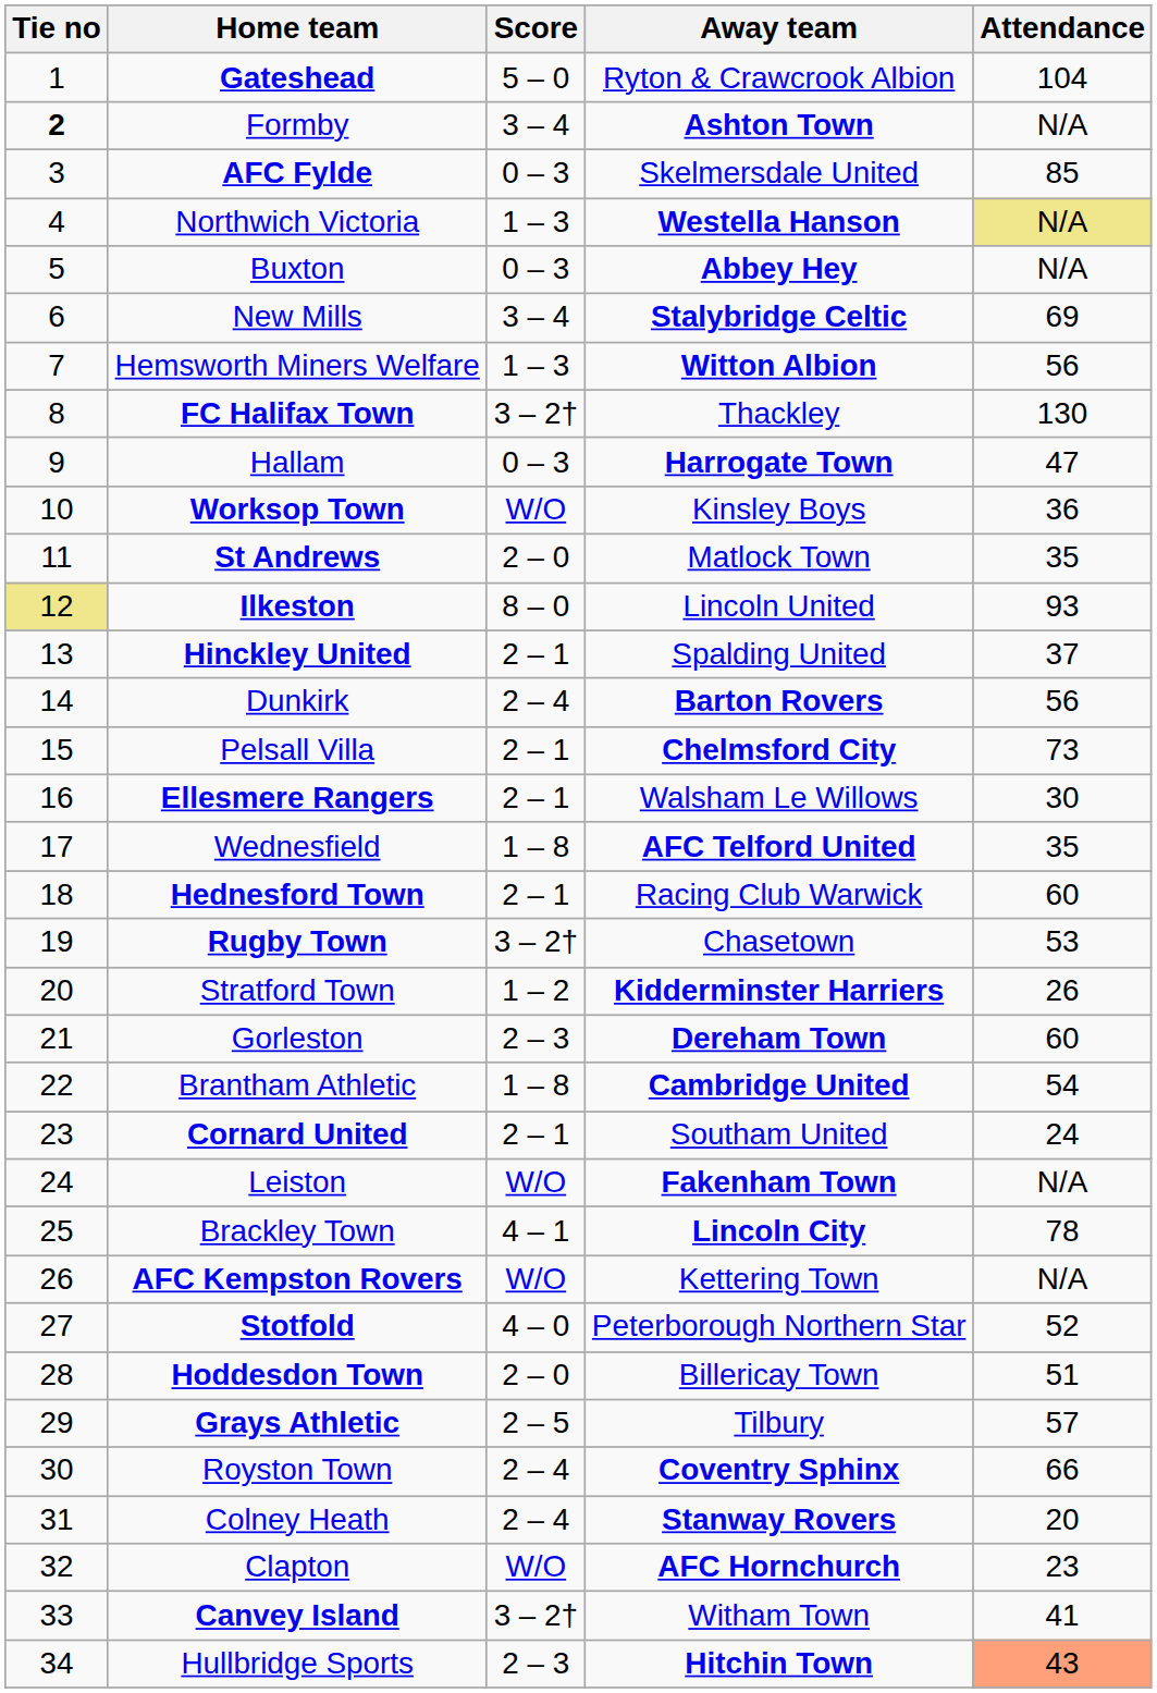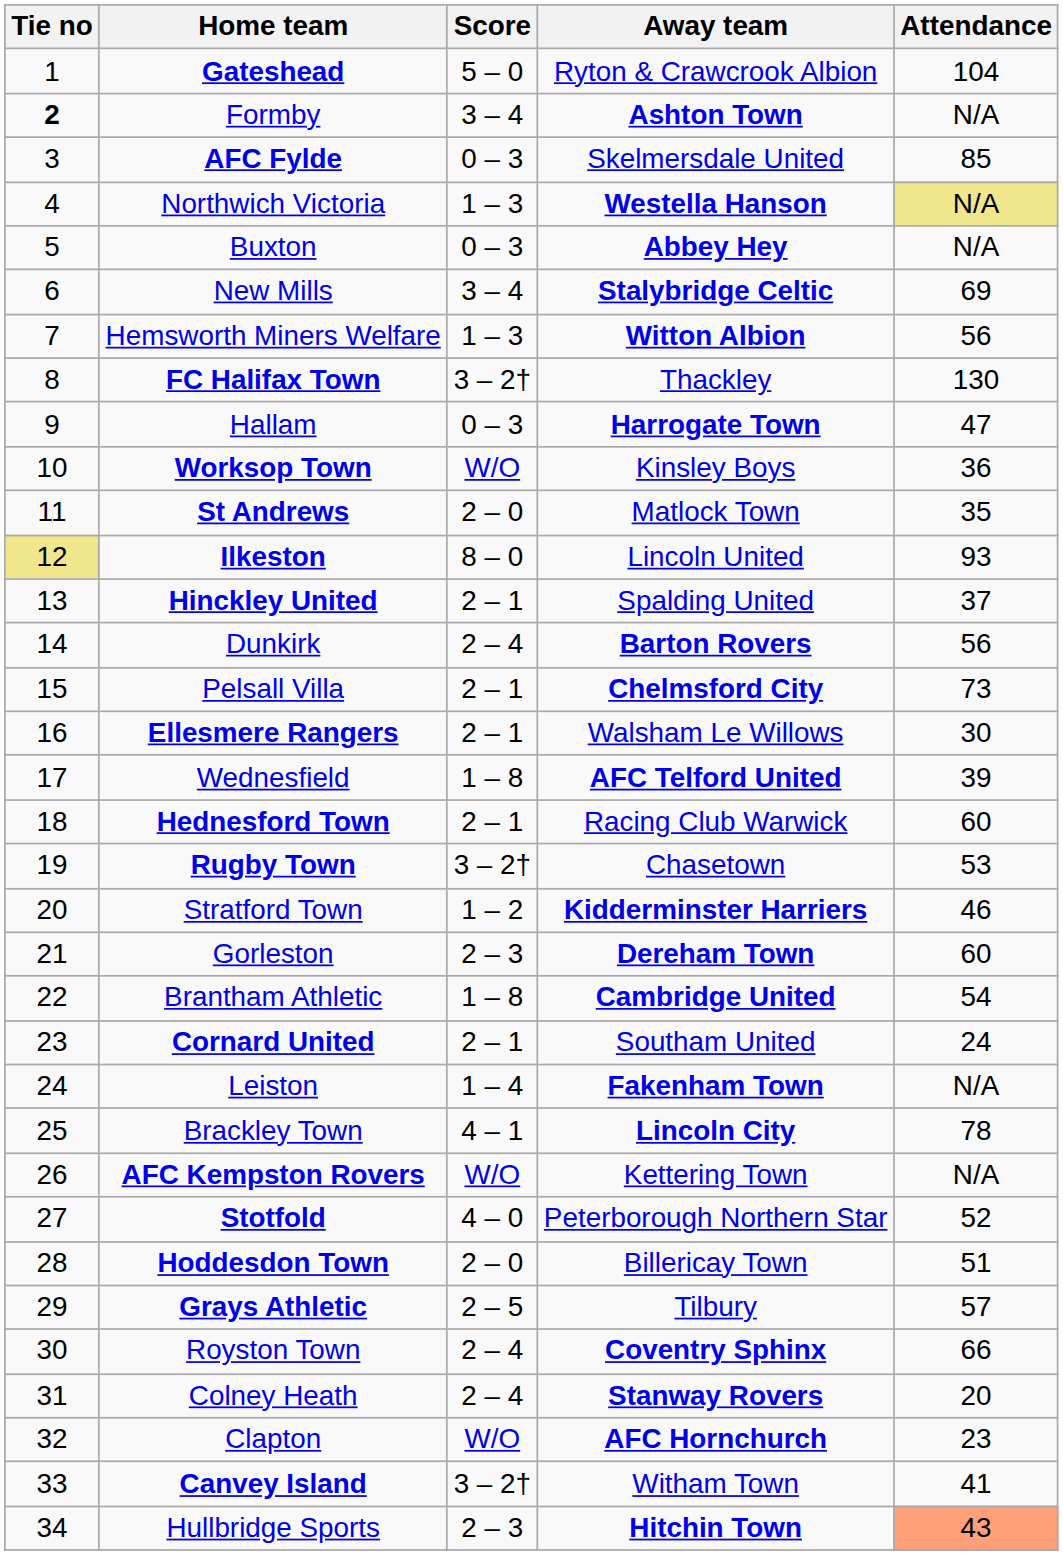Wednesfield | Attendance: 35 -> 39
Stratford Town | Attendance: 26 -> 46
Leiston | Score: W/O -> 1 – 4
